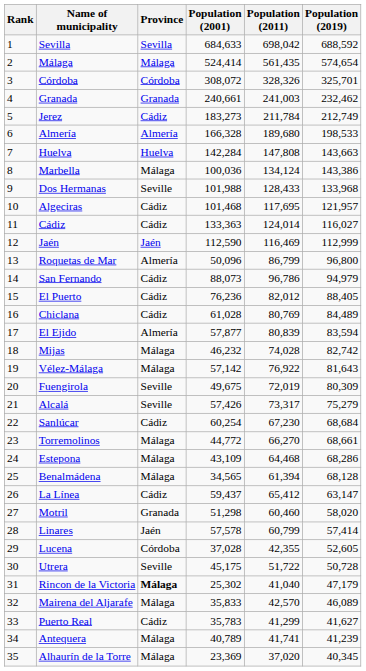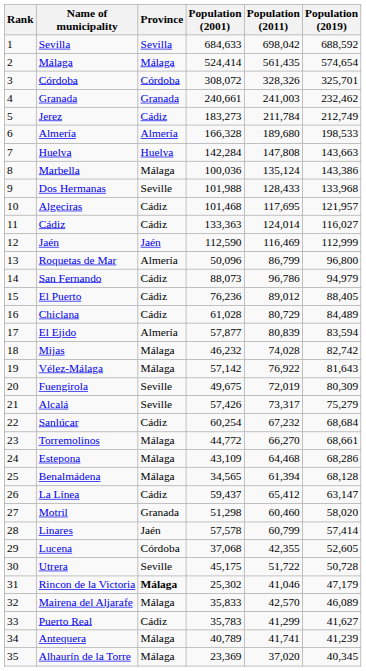Marbella | Population (2011): 134,124 -> 135,124
El Puerto | Population (2011): 82,012 -> 89,012
Chiclana | Population (2011): 80,769 -> 80,729
Sanlúcar | Population (2011): 67,230 -> 67,232
Lucena | Population (2001): 37,028 -> 37,068
Rincon de la Victoria | Population (2011): 41,040 -> 41,046
